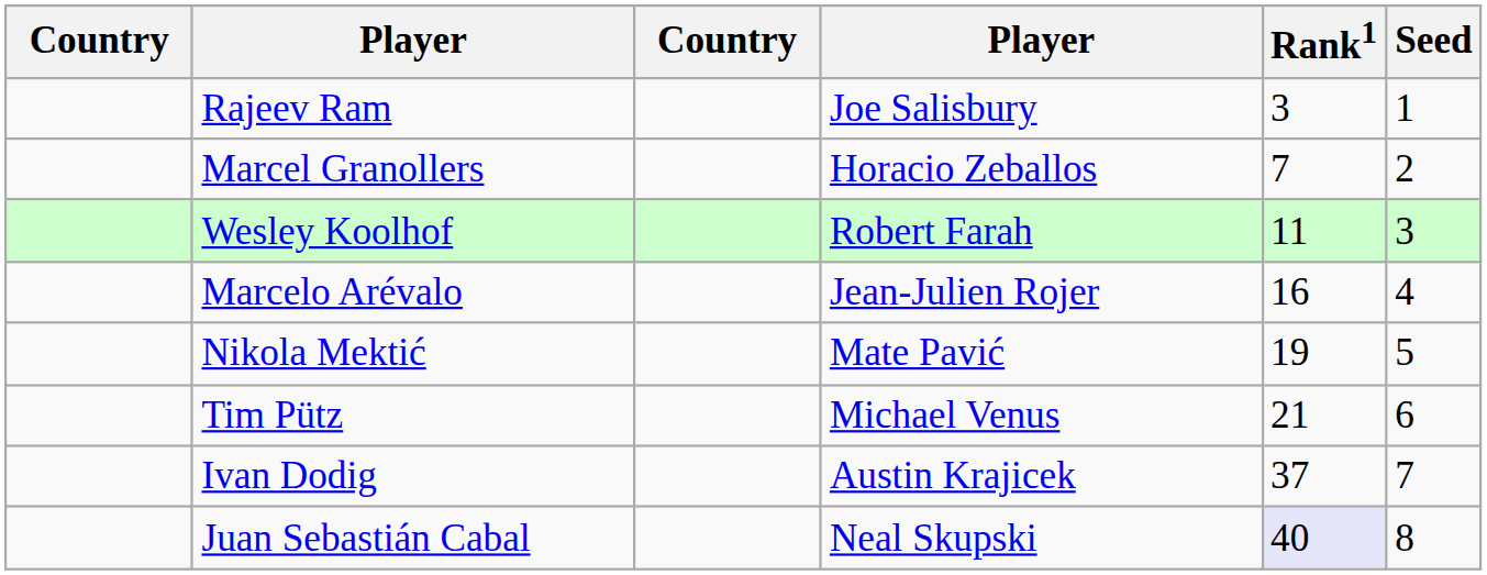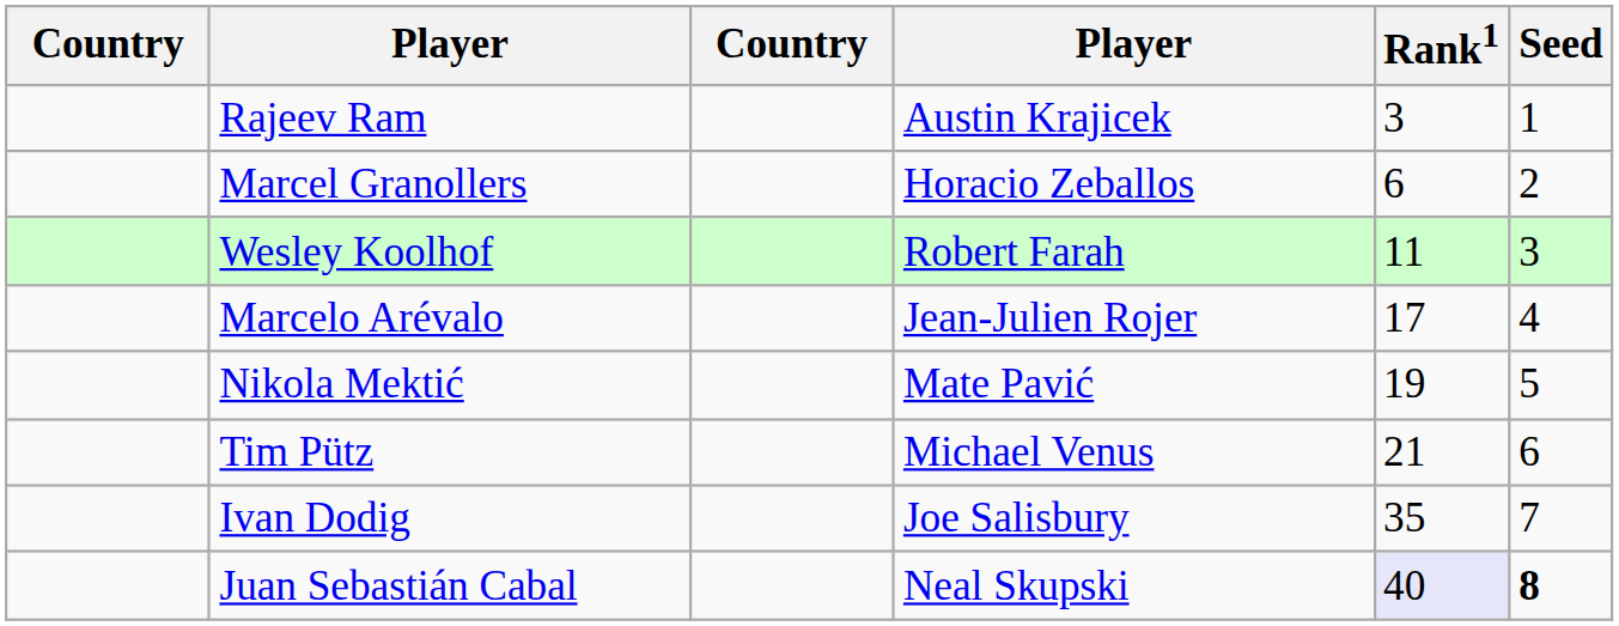Rajeev Ram | column 4: Joe Salisbury -> Austin Krajicek
Marcel Granollers | Rank1: 7 -> 6
Marcelo Arévalo | Rank1: 16 -> 17
Ivan Dodig | column 4: Austin Krajicek -> Joe Salisbury
Ivan Dodig | Rank1: 37 -> 35
Juan Sebastián Cabal | Seed: normal -> bold
